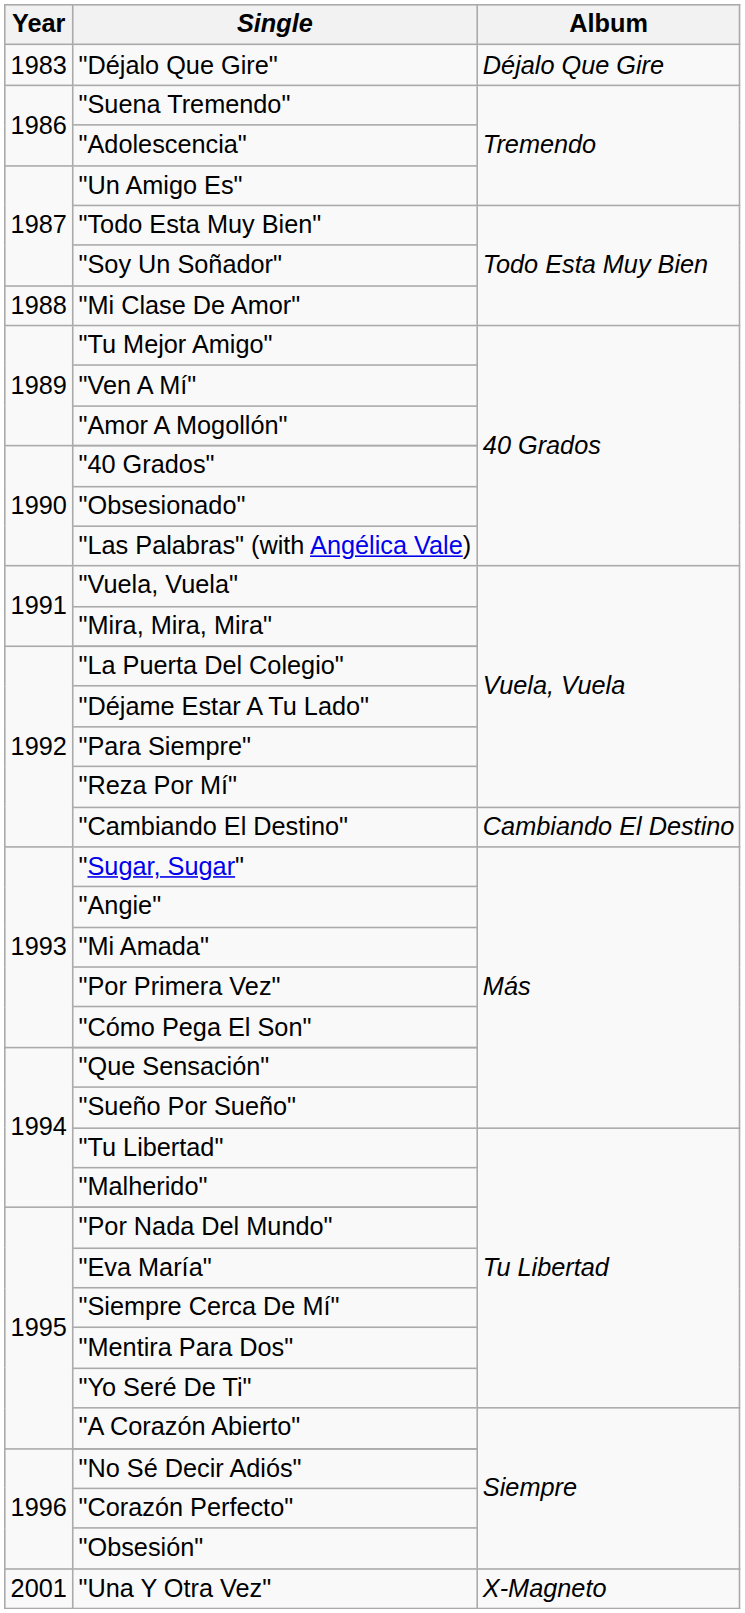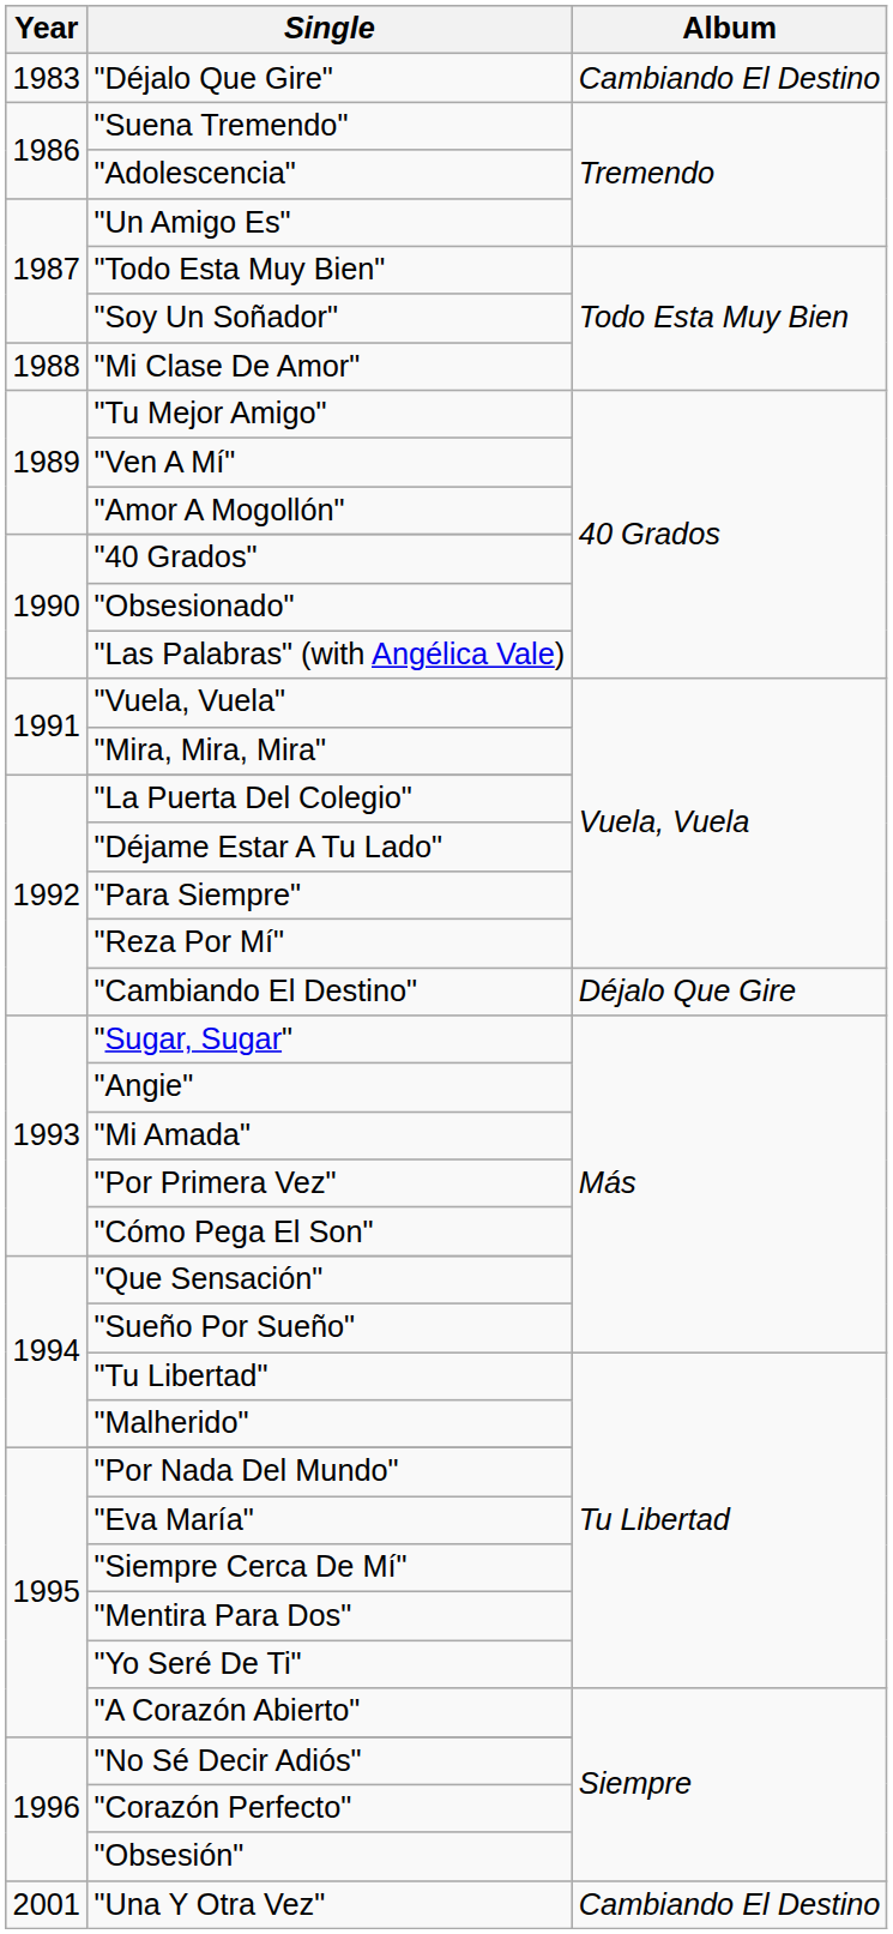"Déjalo Que Gire" | Album: Déjalo Que Gire -> Cambiando El Destino
"Cambiando El Destino" | Album: Cambiando El Destino -> Déjalo Que Gire
"Una Y Otra Vez" | Album: X-Magneto -> Cambiando El Destino
